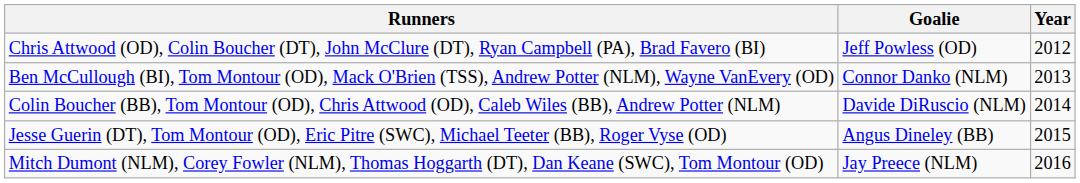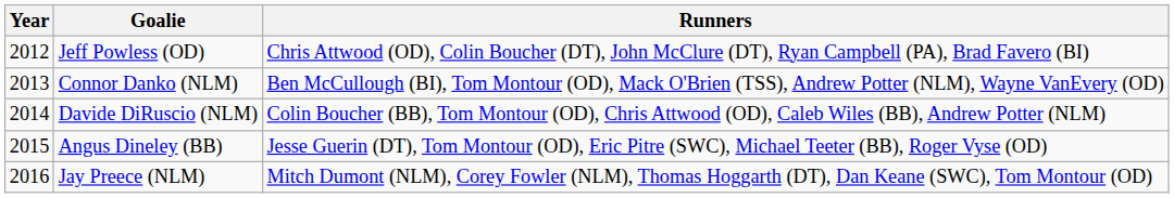columns swapped: Year <-> Runners
